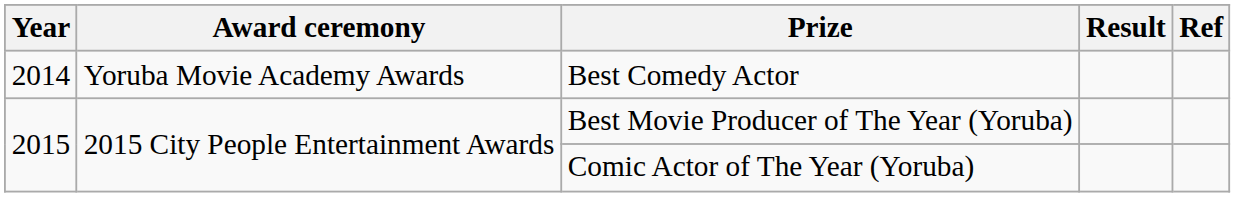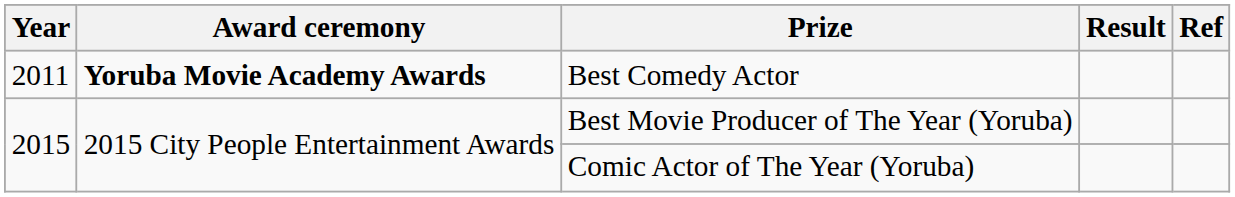Best Comedy Actor | Year: 2014 -> 2011
Best Comedy Actor | Award ceremony: normal -> bold
